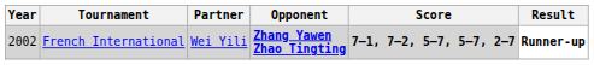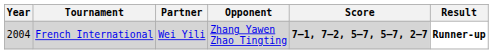French International | Year: 2002 -> 2004
French International | Opponent: bold -> normal
